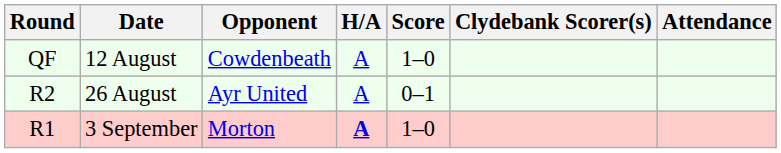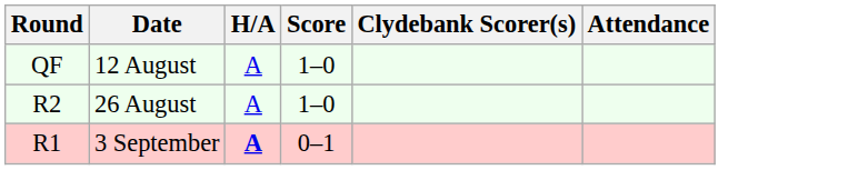- column: Opponent | Cowdenbeath | Ayr United | Morton
26 August | Score: 0–1 -> 1–0
3 September | Score: 1–0 -> 0–1
